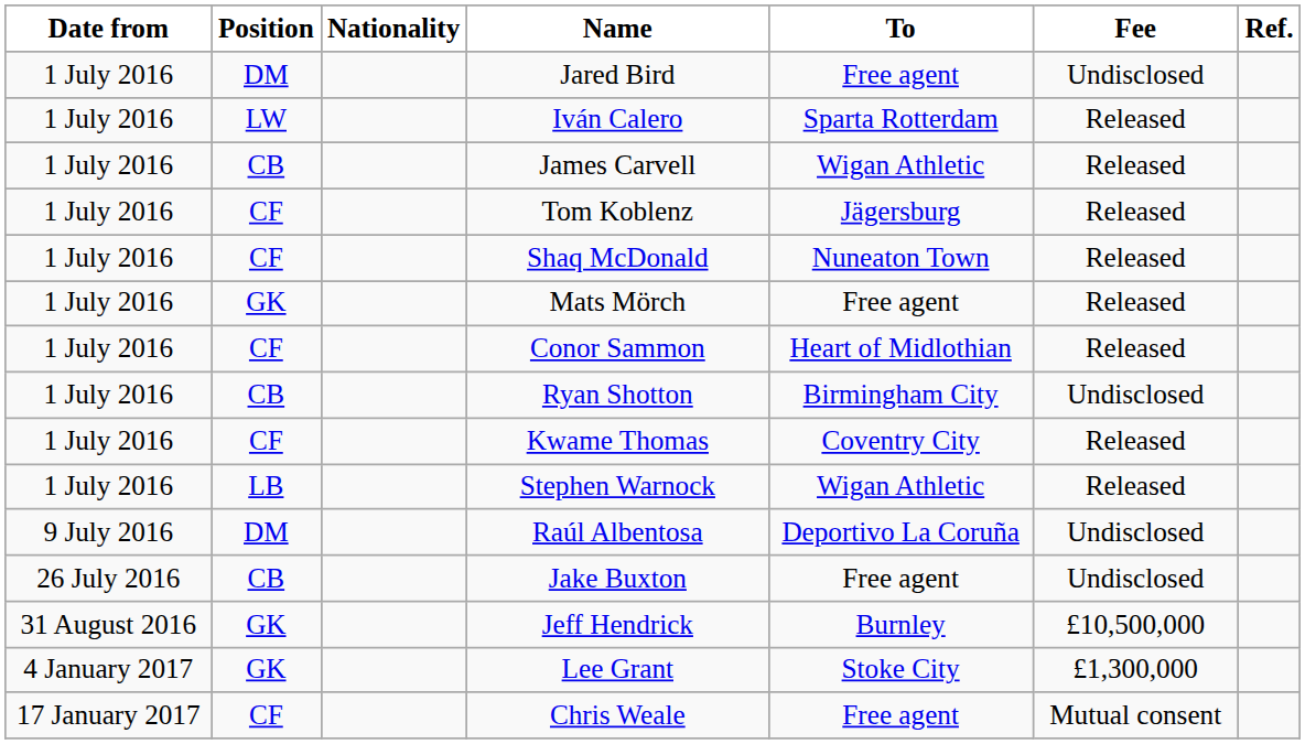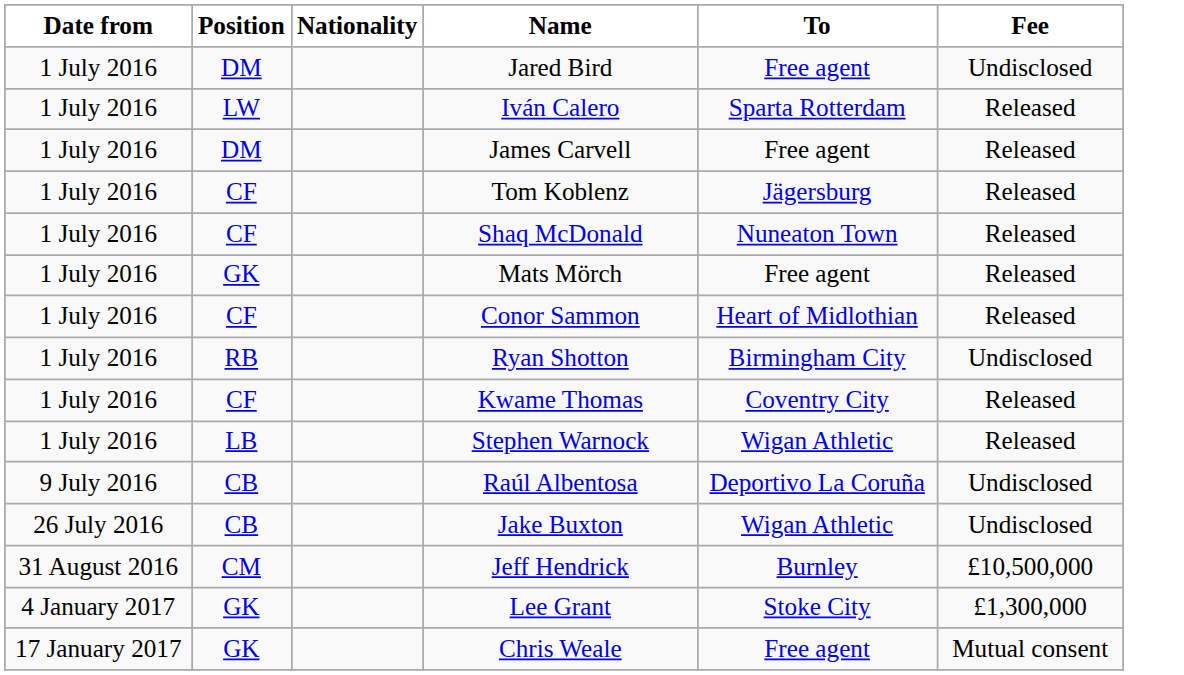- column: Ref.
James Carvell | Position: CB -> DM
James Carvell | To: Wigan Athletic -> Free agent
Ryan Shotton | Position: CB -> RB
Raúl Albentosa | Position: DM -> CB
Jake Buxton | To: Free agent -> Wigan Athletic
Jeff Hendrick | Position: GK -> CM
Chris Weale | Position: CF -> GK
